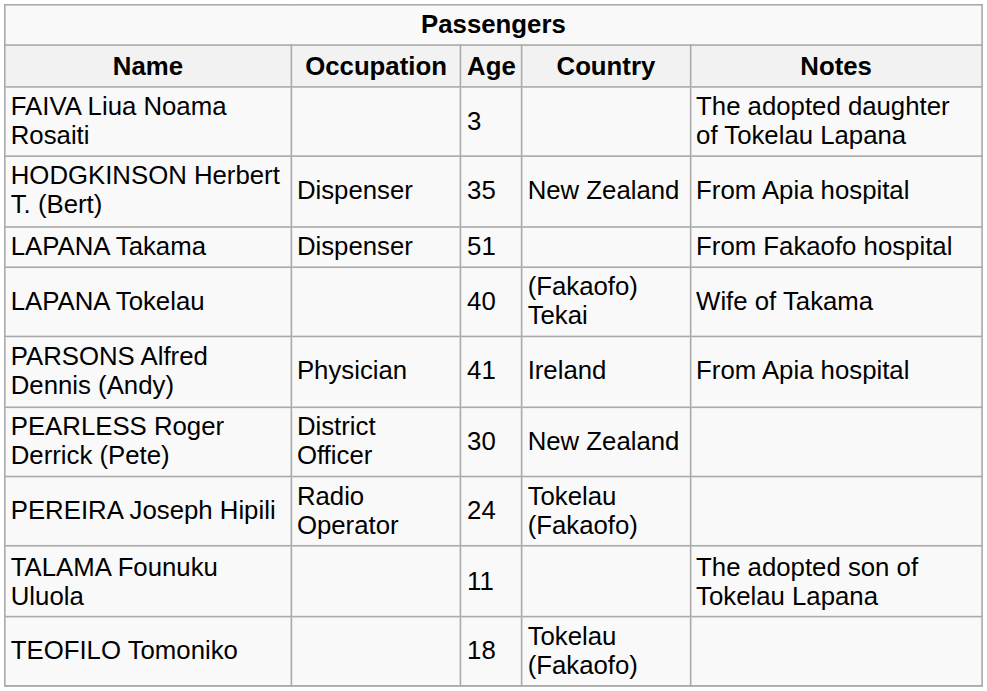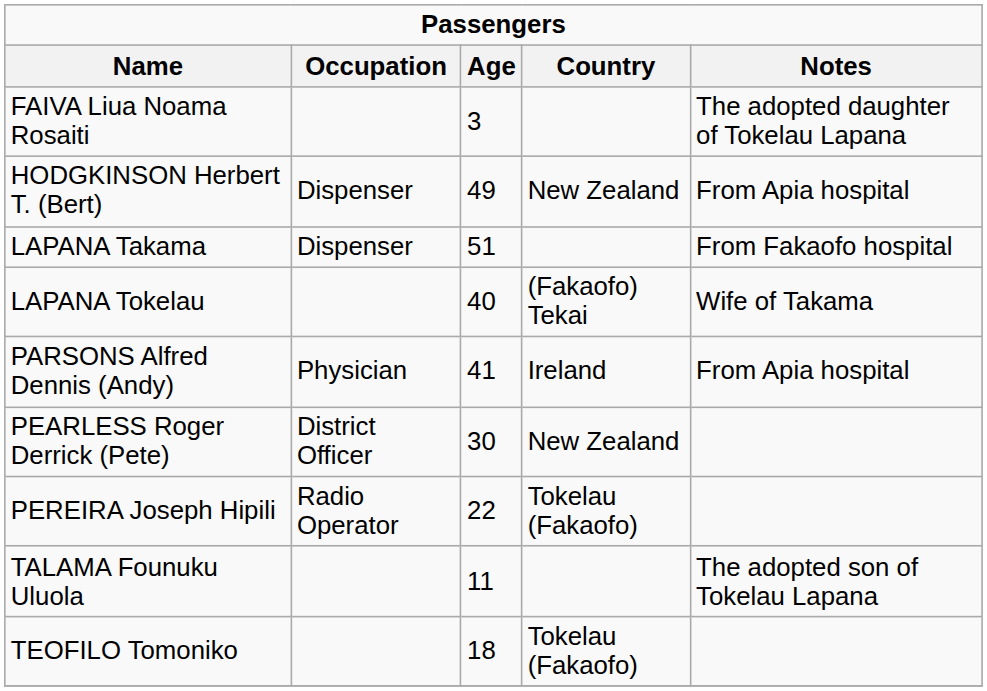HODGKINSON Herbert T. (Bert) | column 3: 35 -> 49
PEREIRA Joseph Hipili | column 3: 24 -> 22
